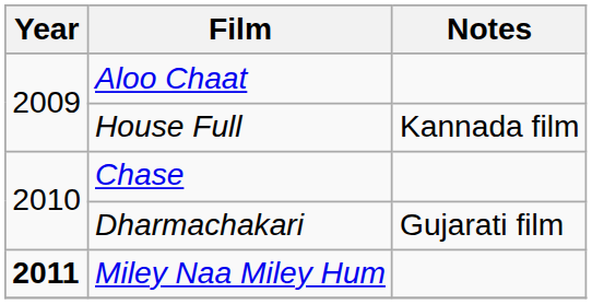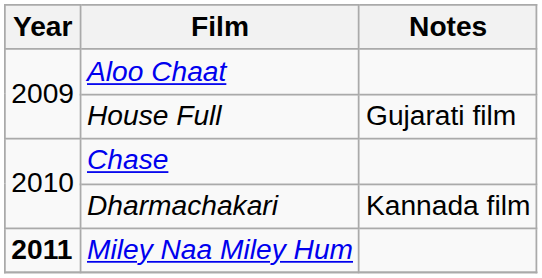House Full | Notes: Kannada film -> Gujarati film
Dharmachakari | Notes: Gujarati film -> Kannada film
